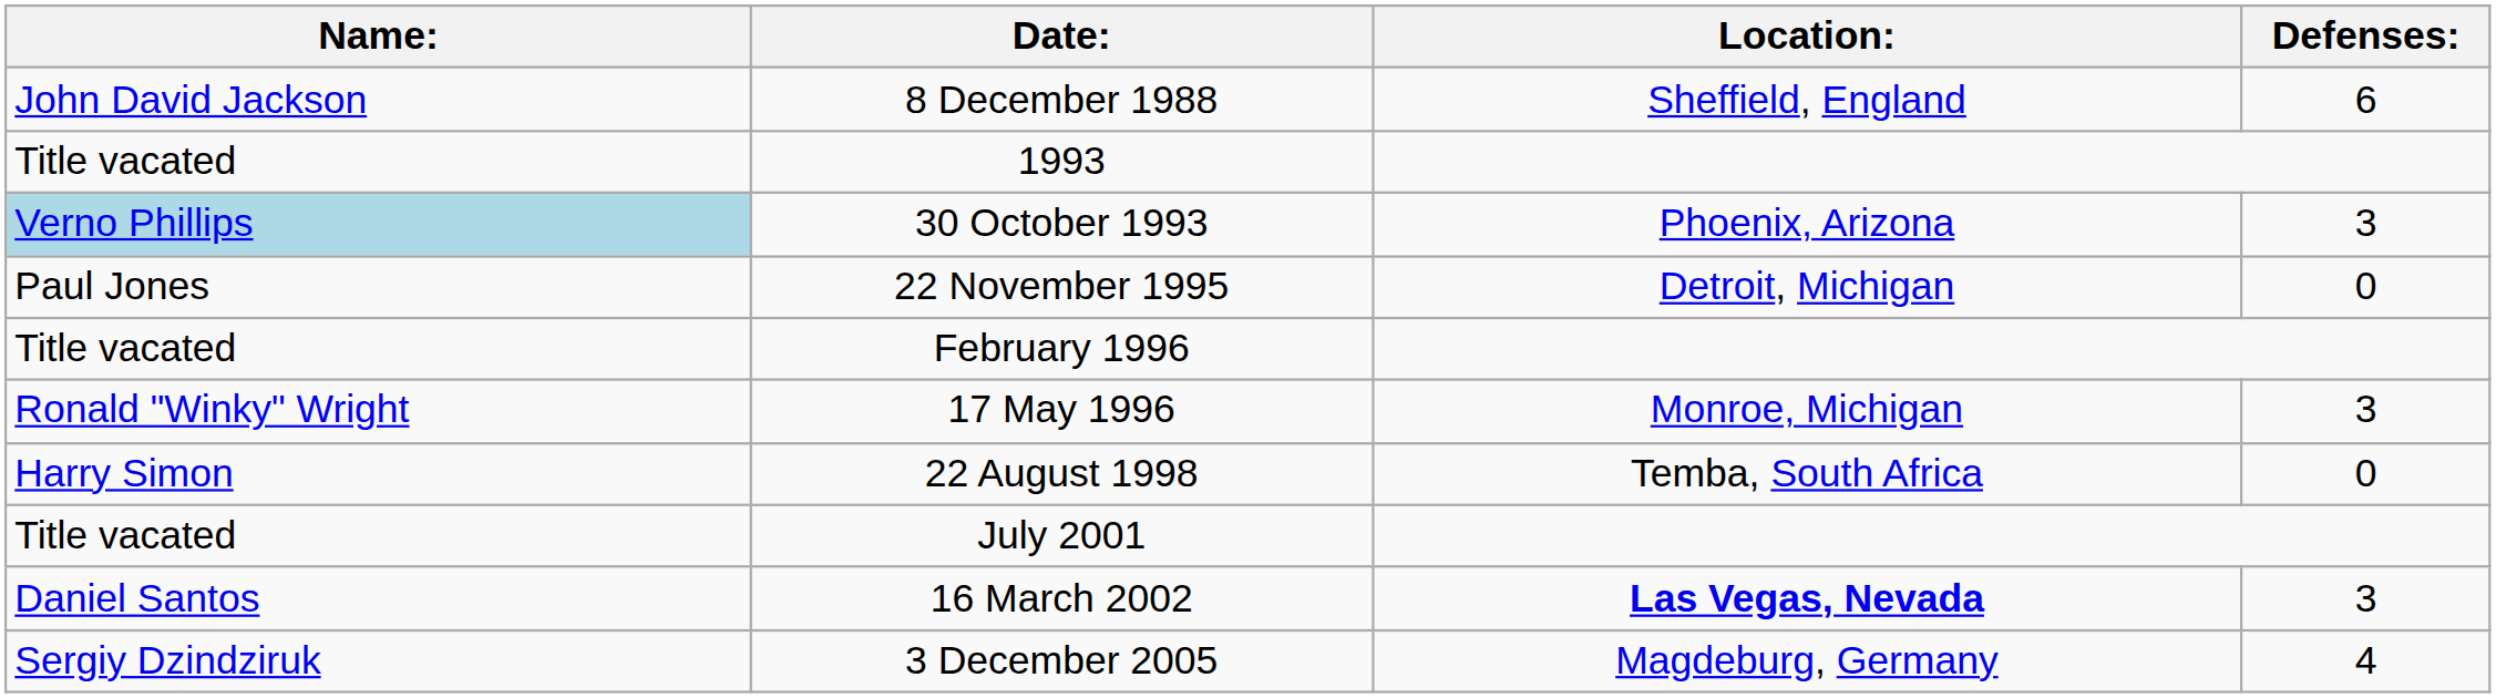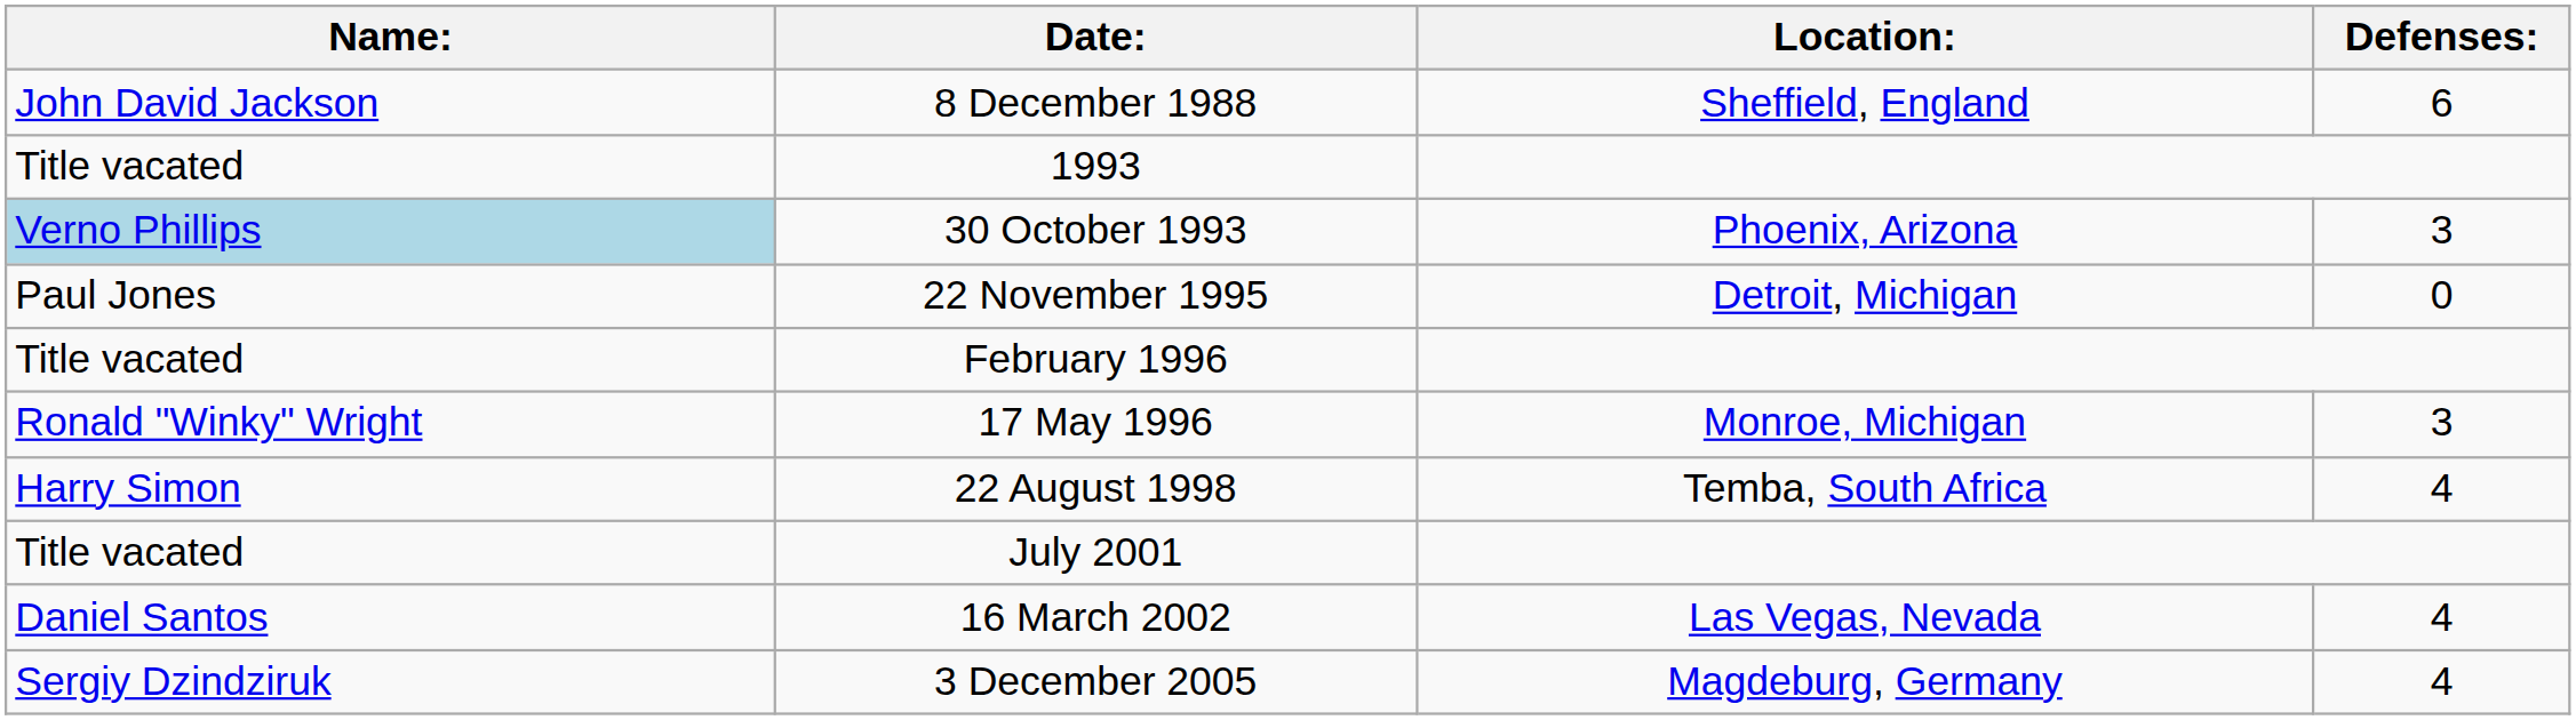22 August 1998 | Defenses:: 0 -> 4
16 March 2002 | Location:: bold -> normal
16 March 2002 | Defenses:: 3 -> 4
